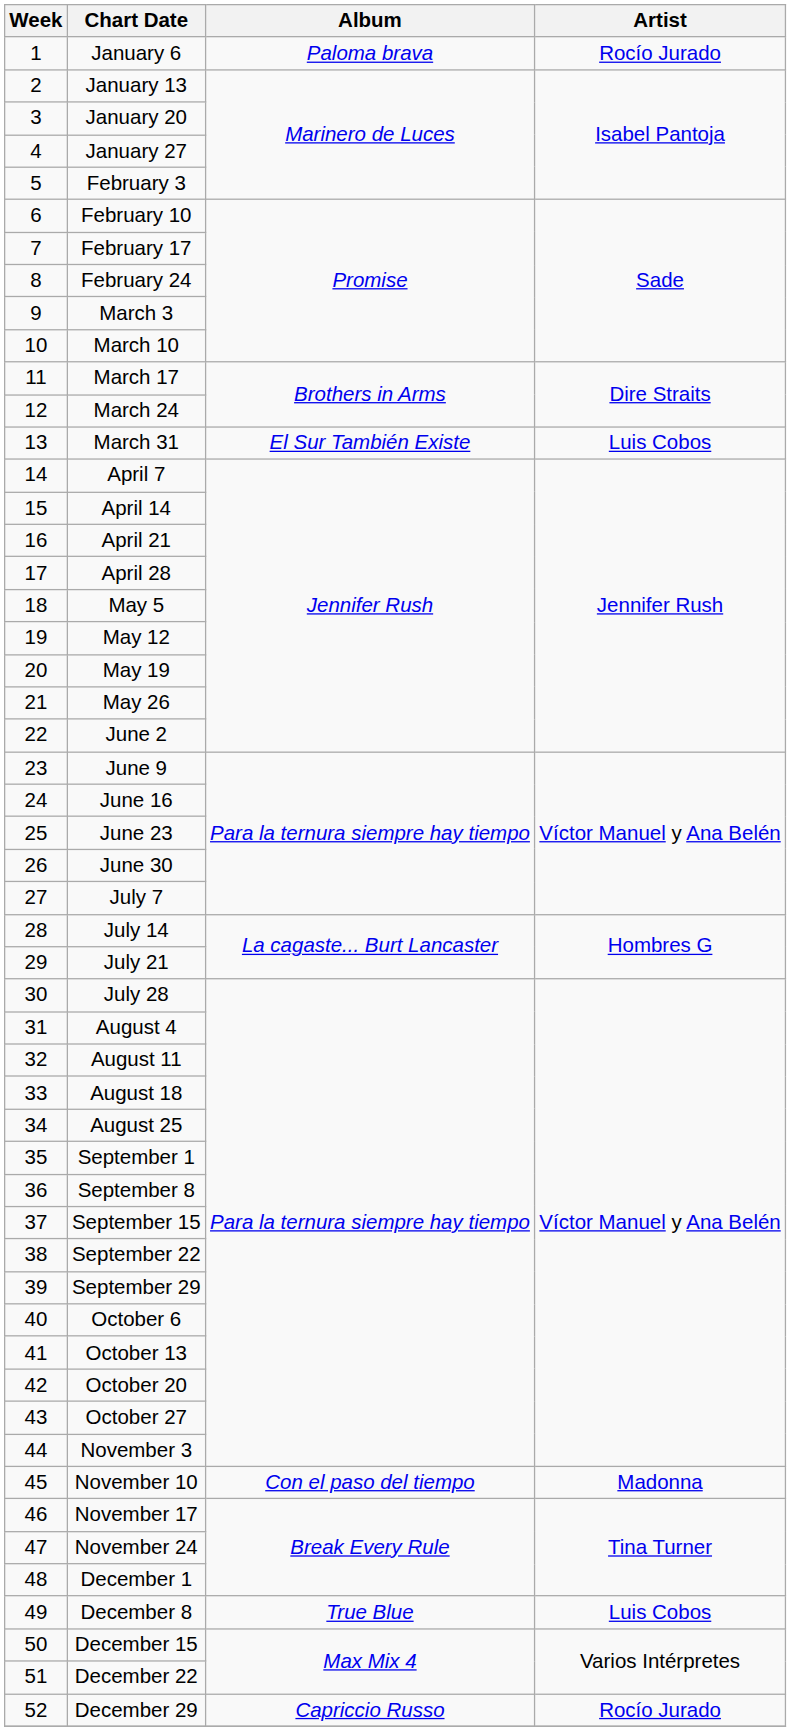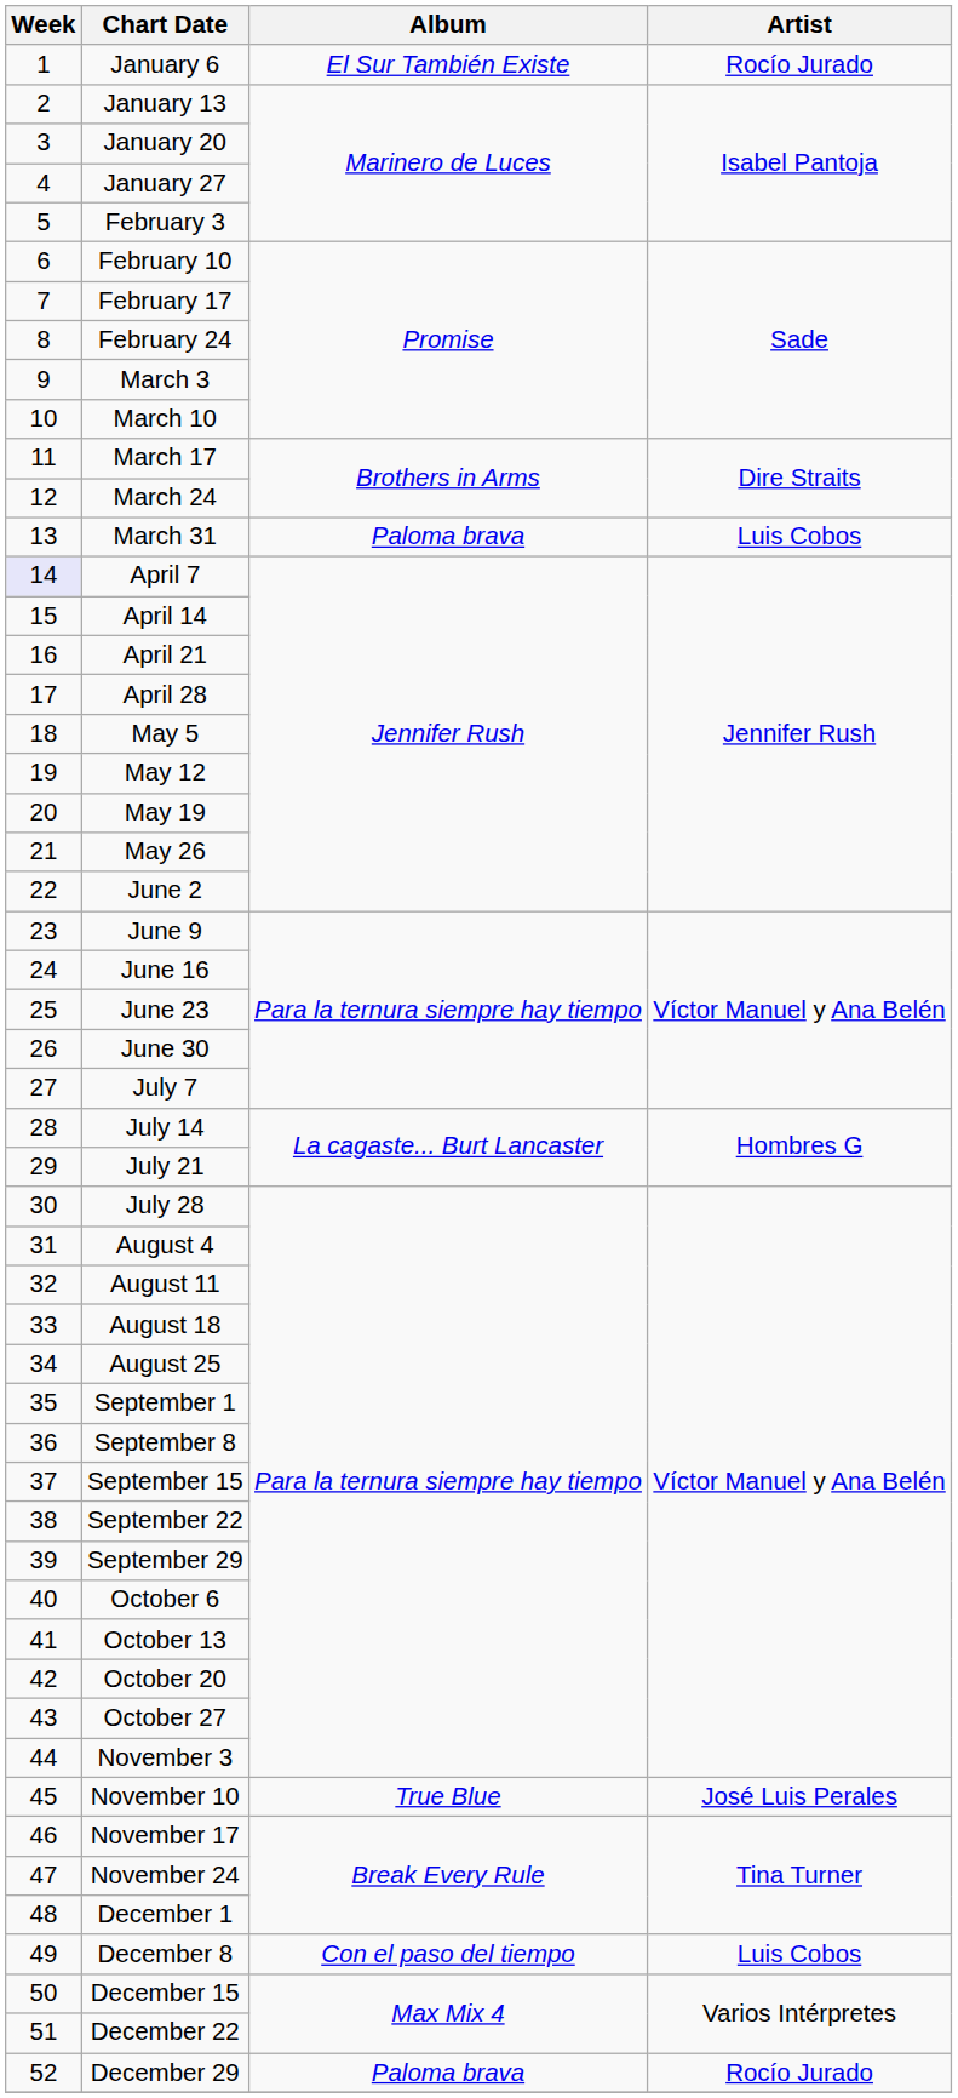January 6 | Album: Paloma brava -> El Sur También Existe
March 31 | Album: El Sur También Existe -> Paloma brava
April 7 | Week: no background -> lavender background
November 10 | Album: Con el paso del tiempo -> True Blue
November 10 | Artist: Madonna -> José Luis Perales
December 8 | Album: True Blue -> Con el paso del tiempo
December 29 | Album: Capriccio Russo -> Paloma brava
